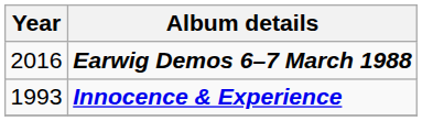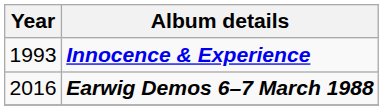rows swapped: Innocence & Experience <-> Earwig Demos 6–7 March 1988
